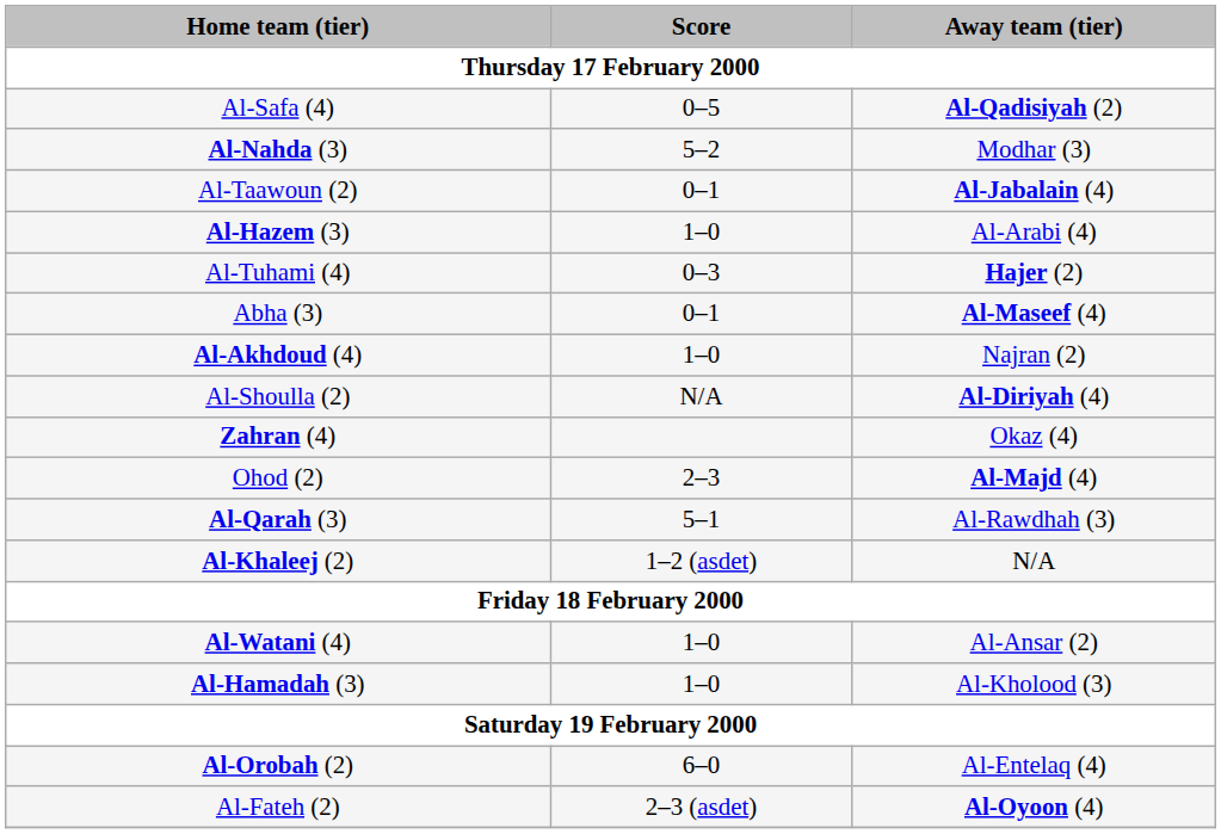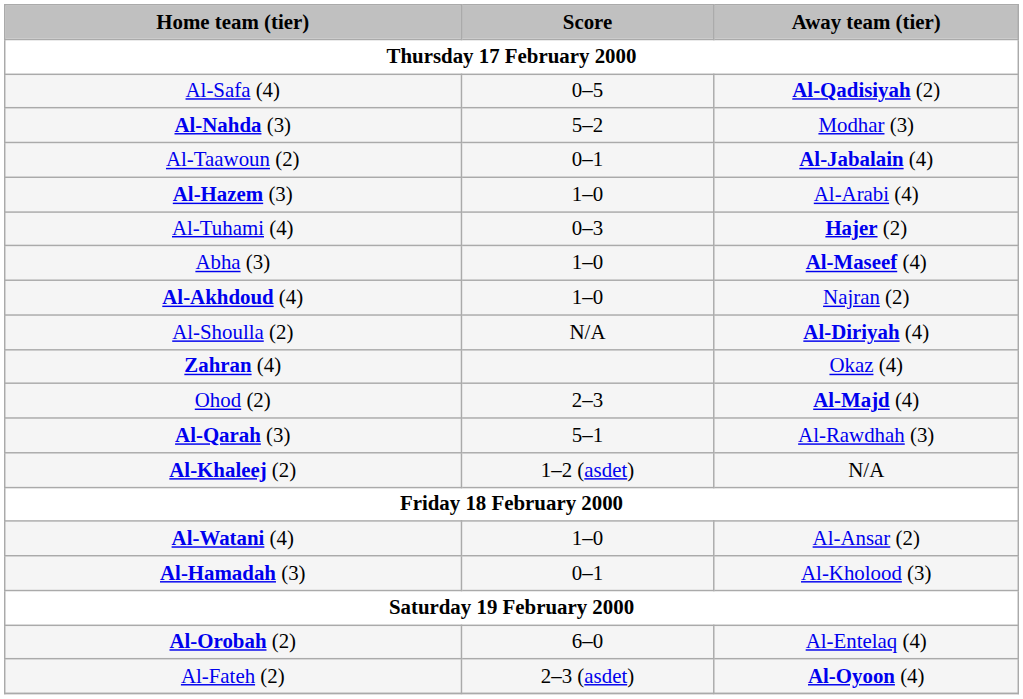Abha (3) | Score: 0–1 -> 1–0
Al-Hamadah (3) | Score: 1–0 -> 0–1
